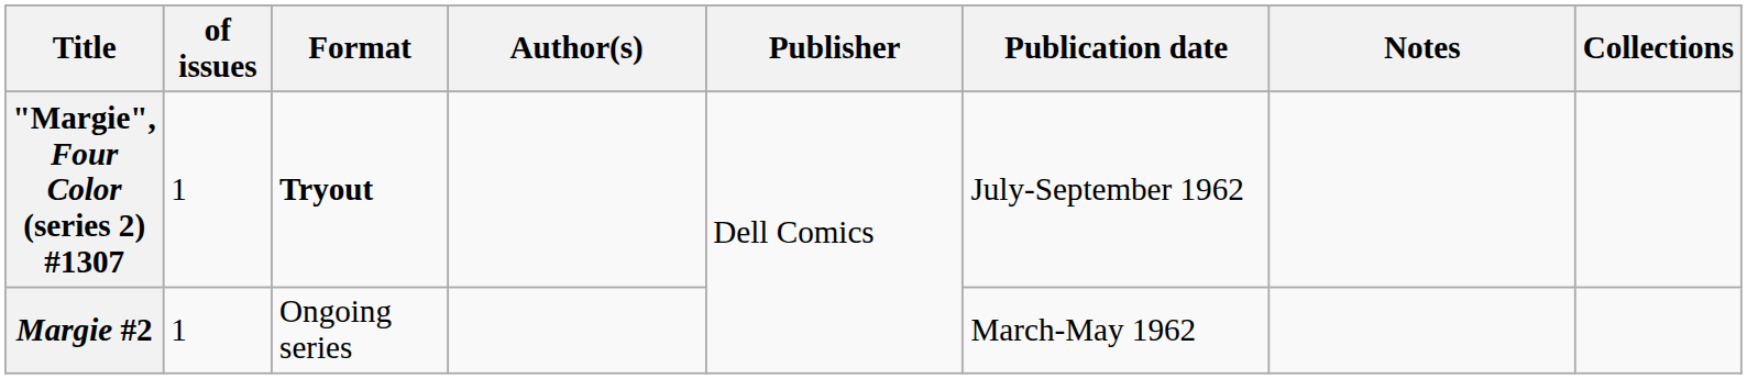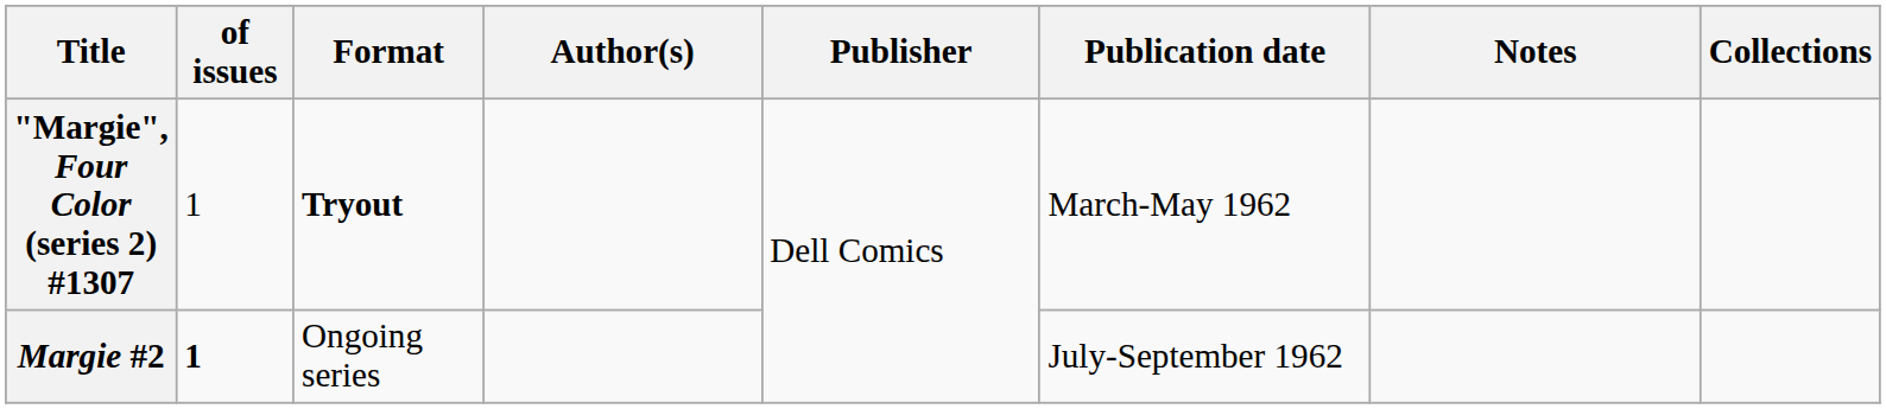"Margie", Four Color (series 2) #1307 | Publication date: July-September 1962 -> March-May 1962
Margie #2 | of issues: normal -> bold
Margie #2 | Publication date: March-May 1962 -> July-September 1962
